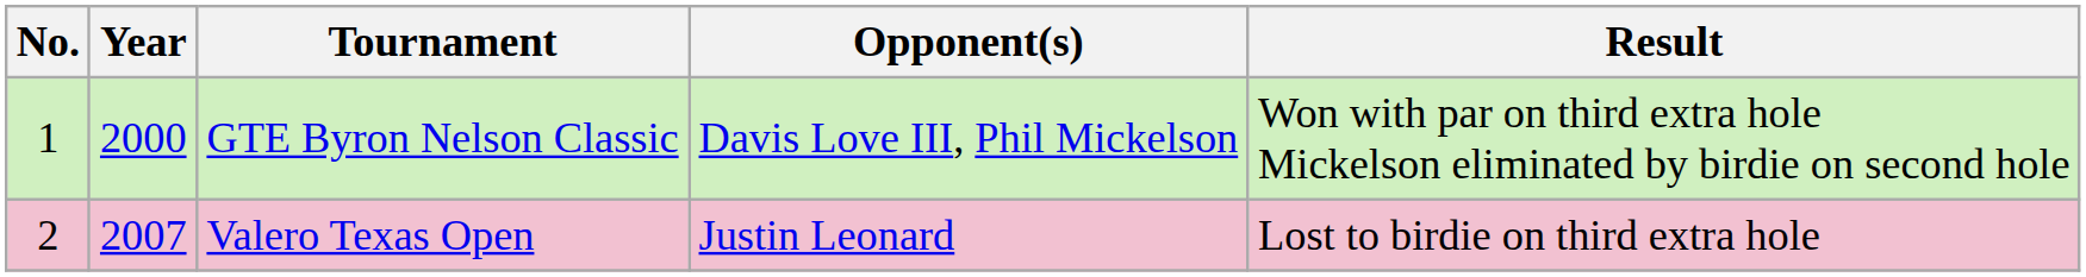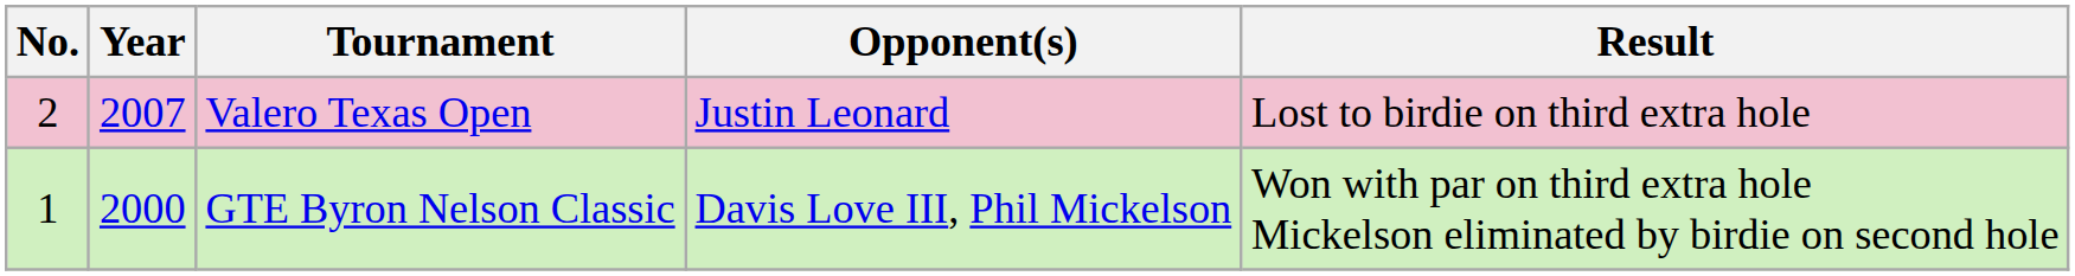rows swapped: GTE Byron Nelson Classic <-> Valero Texas Open
